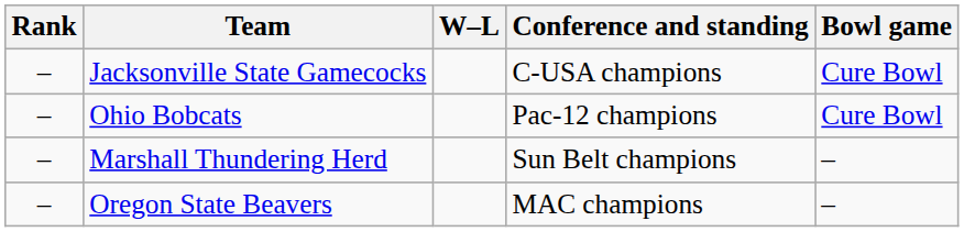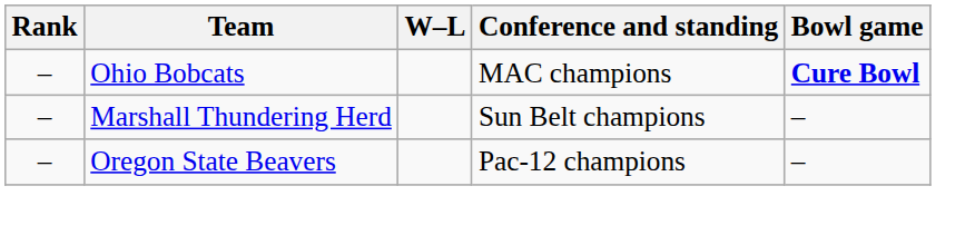- row: – | Jacksonville State Gamecocks | C-USA champions | Cure Bowl
Ohio Bobcats | Conference and standing: Pac-12 champions -> MAC champions
Ohio Bobcats | Bowl game: normal -> bold
Oregon State Beavers | Conference and standing: MAC champions -> Pac-12 champions
